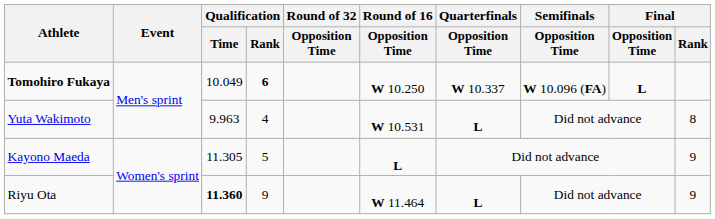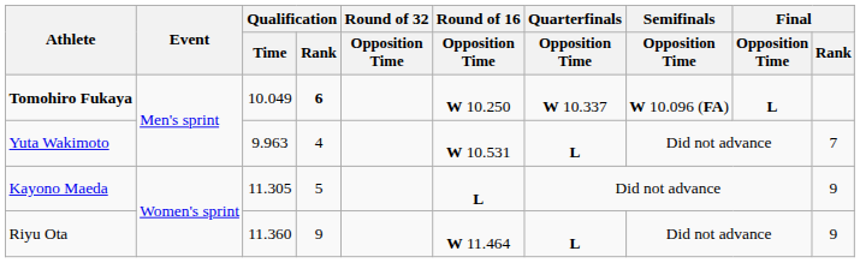Yuta Wakimoto | Final / Rank: 8 -> 7
Riyu Ota | Qualification / Time: bold -> normal
